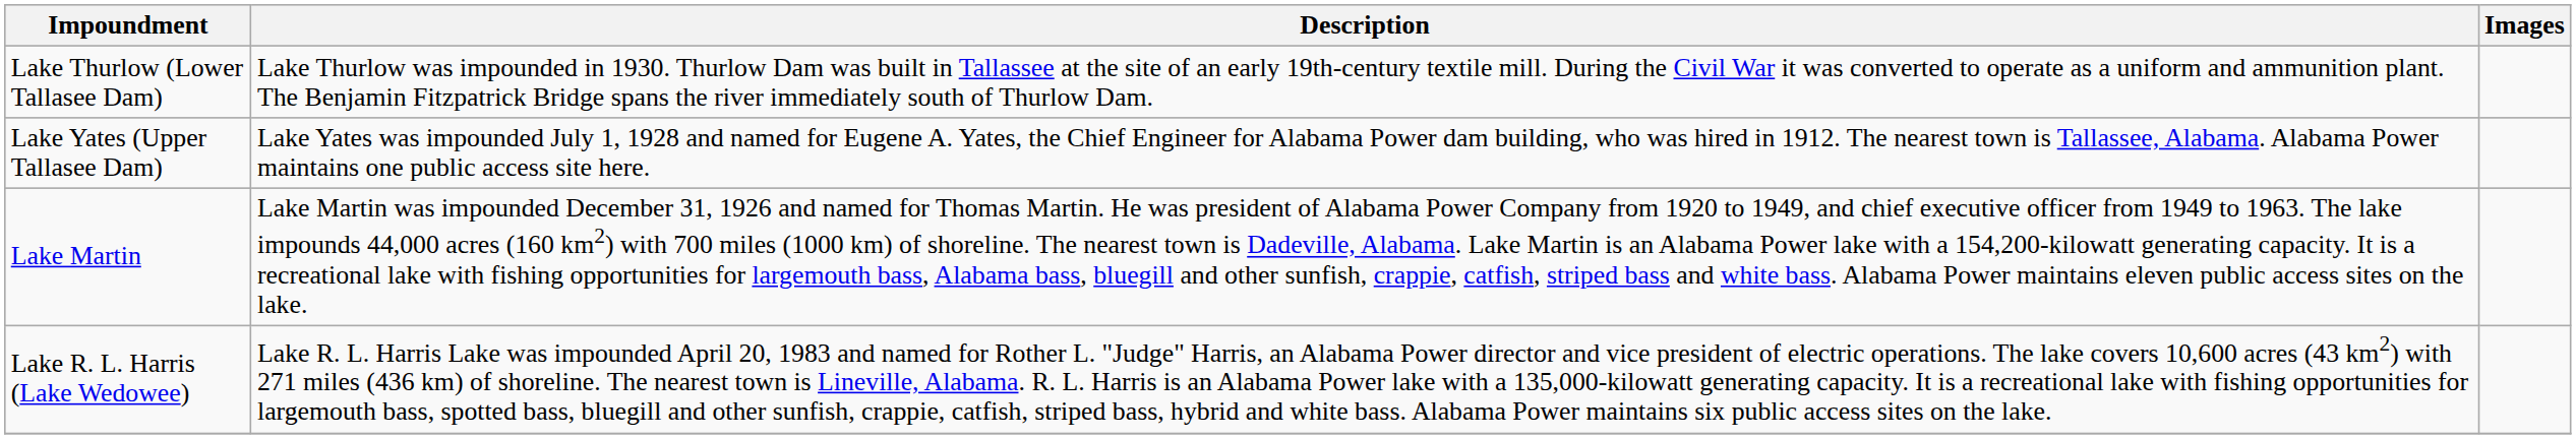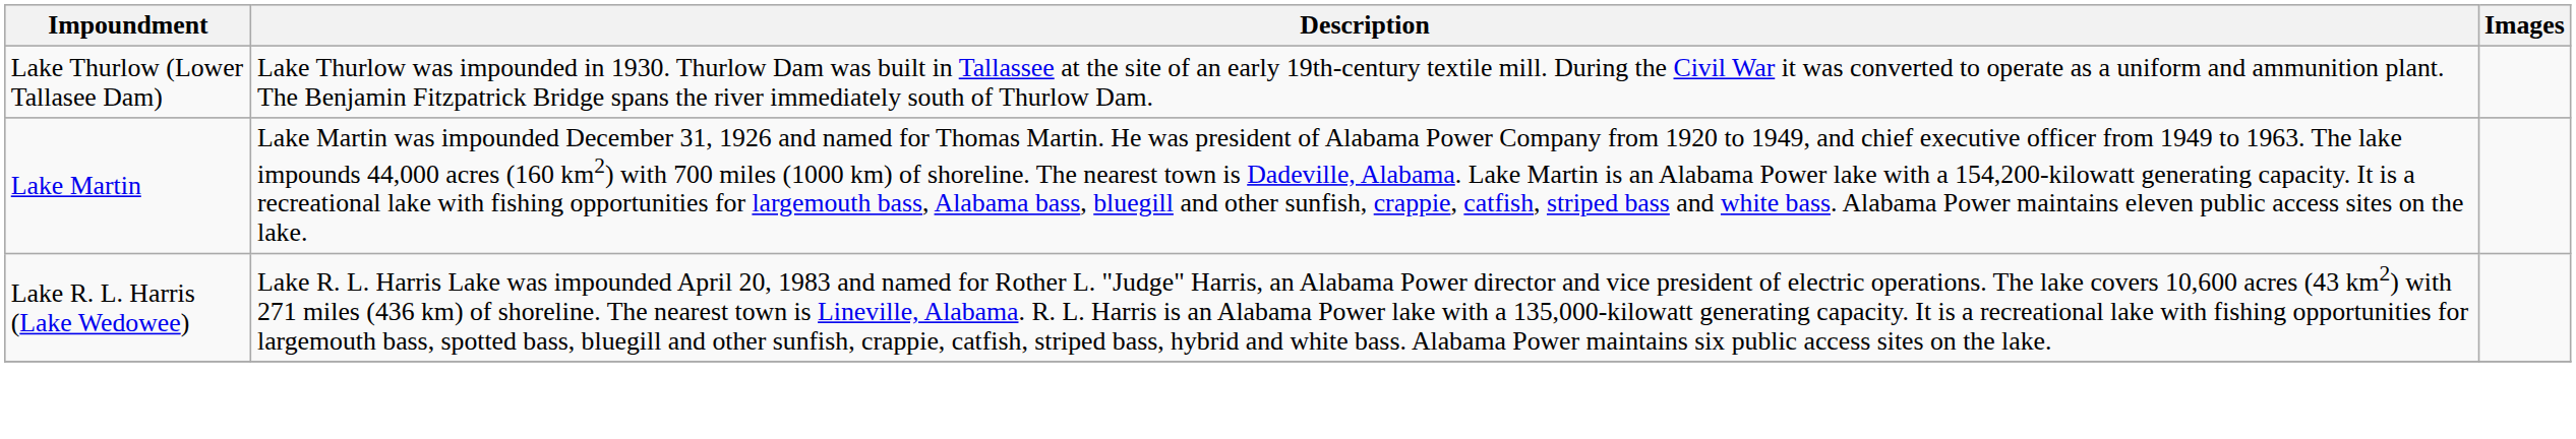- row: Lake Yates (Upper Tallasee Dam) | Lake Yates was impounded July 1, 1928 and named for Eugene A. Yates, the Chief Engineer for Alabama Power dam building, who was hired in 1912. The nearest town is Tallassee, Alabama. Alabama Power maintains one public access site here.
